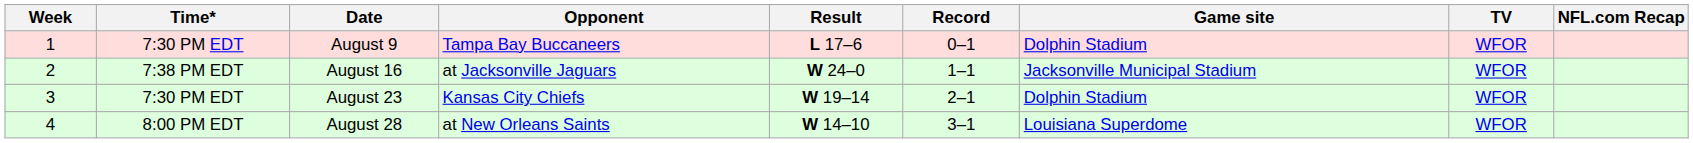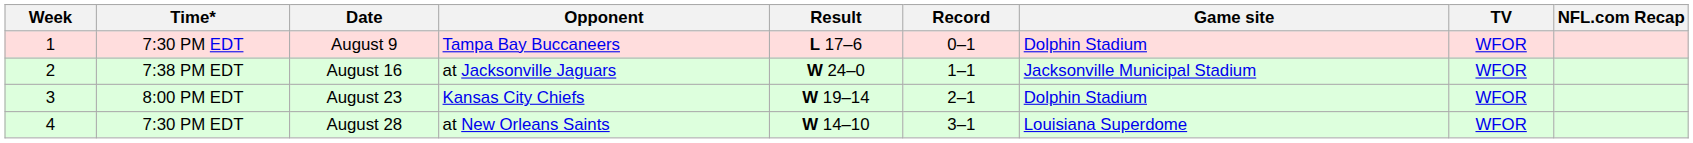August 23 | Time*: 7:30 PM EDT -> 8:00 PM EDT
August 28 | Time*: 8:00 PM EDT -> 7:30 PM EDT
